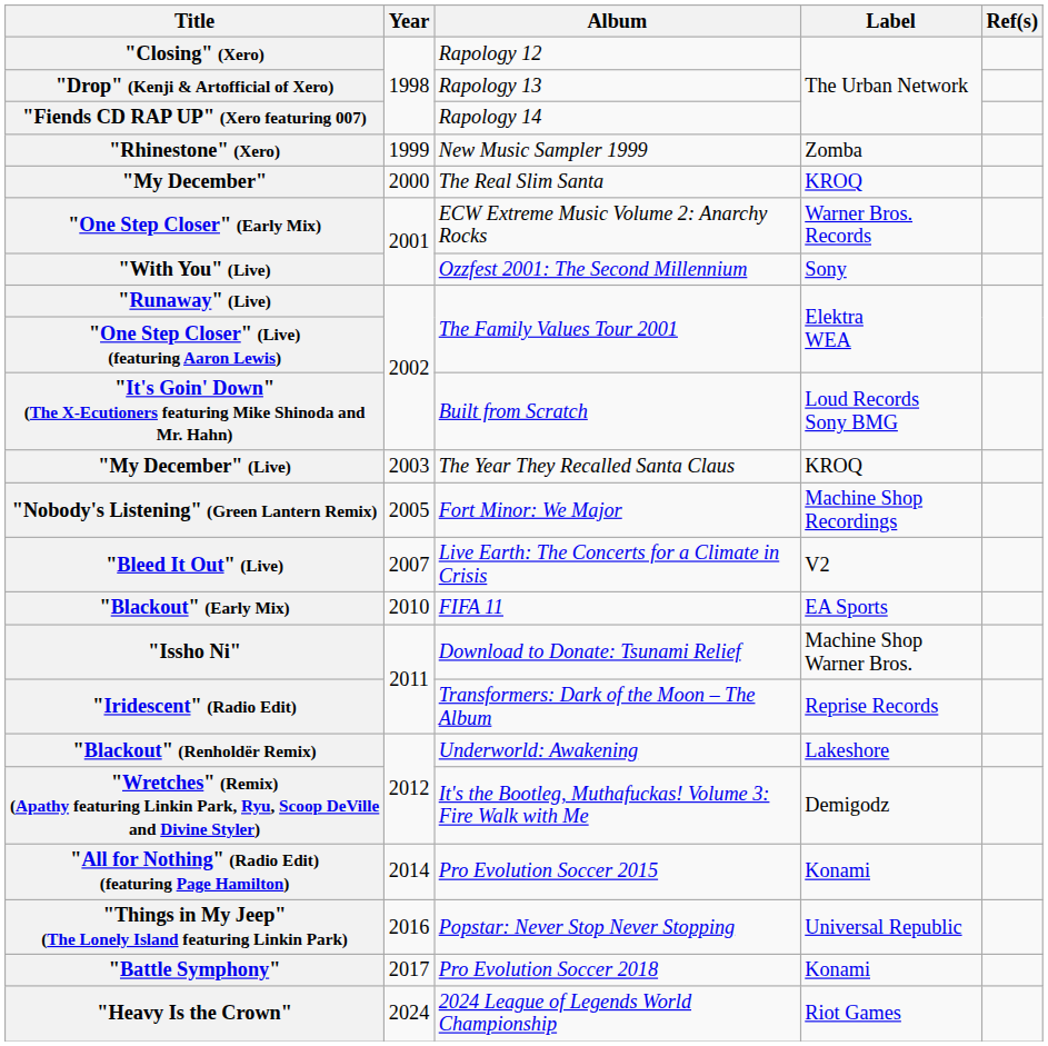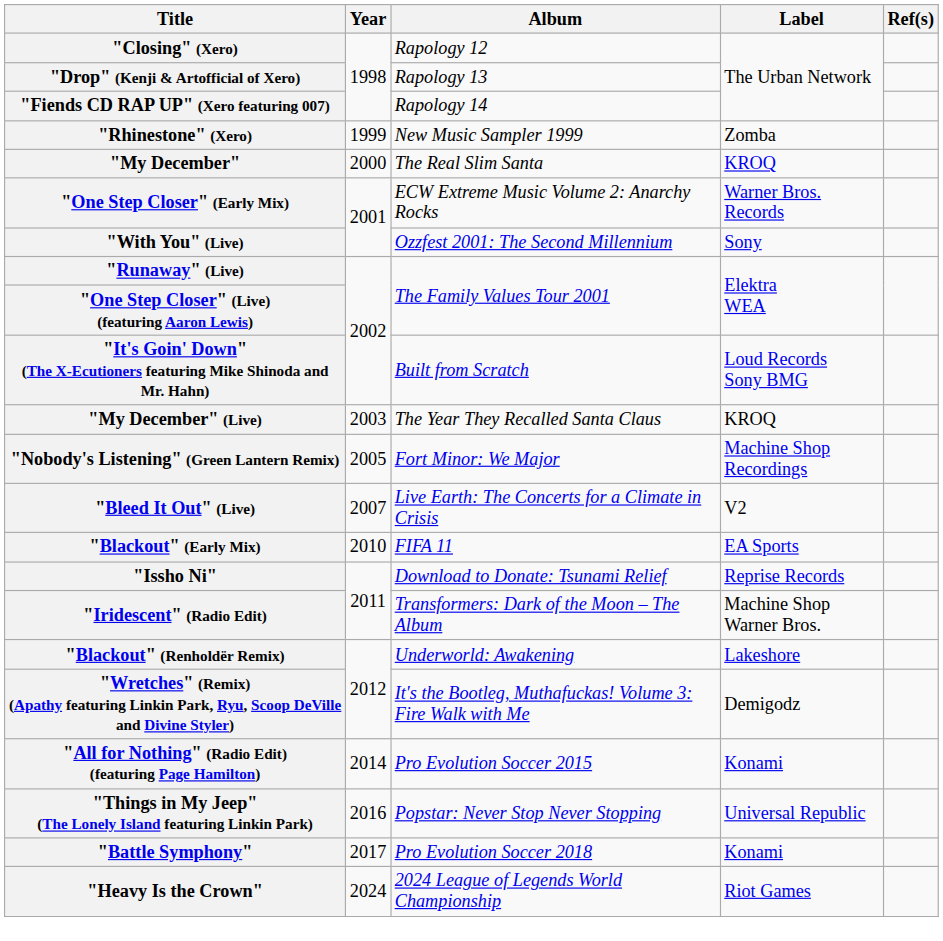"Issho Ni" | Label: Machine Shop Warner Bros. -> Reprise Records
"Iridescent" (Radio Edit) | Label: Reprise Records -> Machine Shop Warner Bros.
